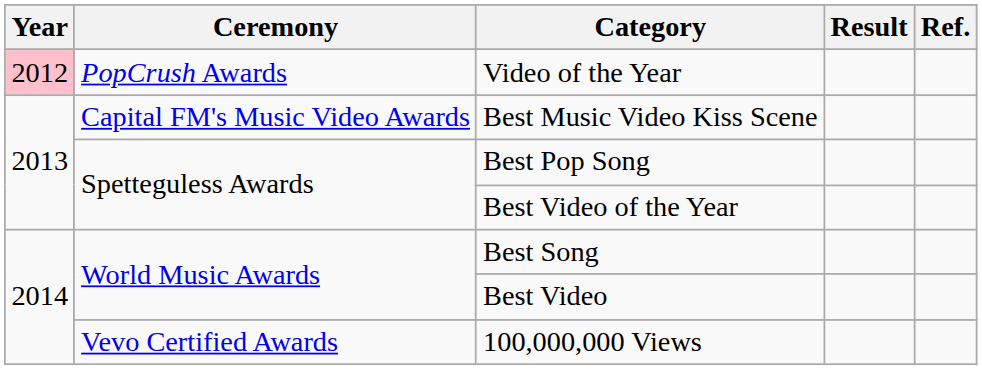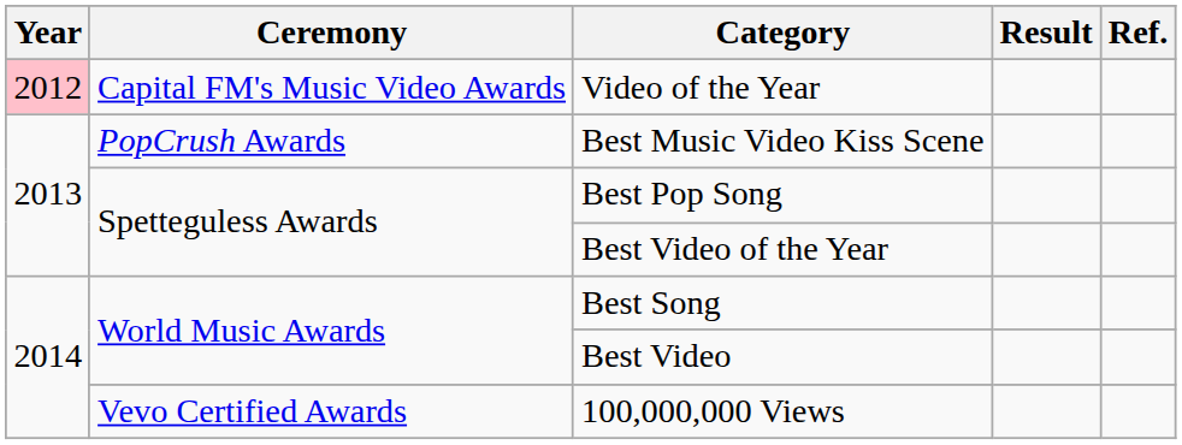Video of the Year | Ceremony: PopCrush Awards -> Capital FM's Music Video Awards
Best Music Video Kiss Scene | Ceremony: Capital FM's Music Video Awards -> PopCrush Awards
